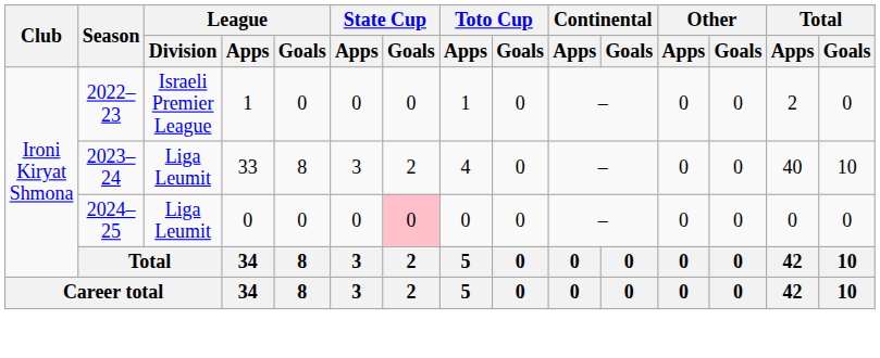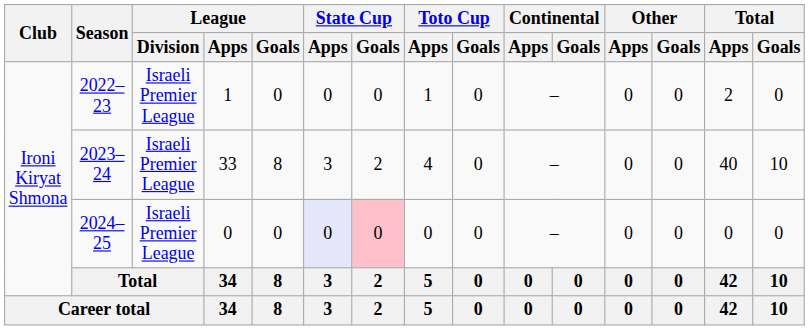2023–24 | League / Division: Liga Leumit -> Israeli Premier League
2024–25 | League / Division: Liga Leumit -> Israeli Premier League
2024–25 | State Cup / Apps: no background -> lavender background
